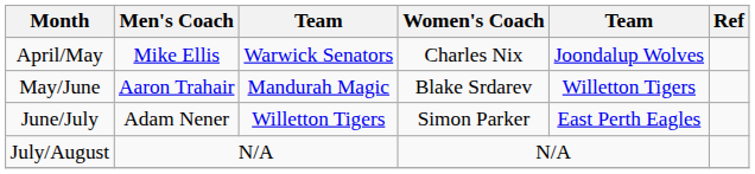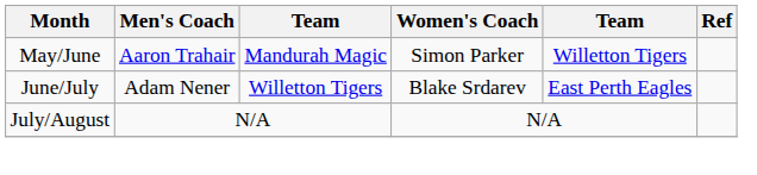- row: April/May | Mike Ellis | Warwick Senators | Charles Nix | Joondalup Wolves
May/June | Women's Coach: Blake Srdarev -> Simon Parker
June/July | Women's Coach: Simon Parker -> Blake Srdarev
